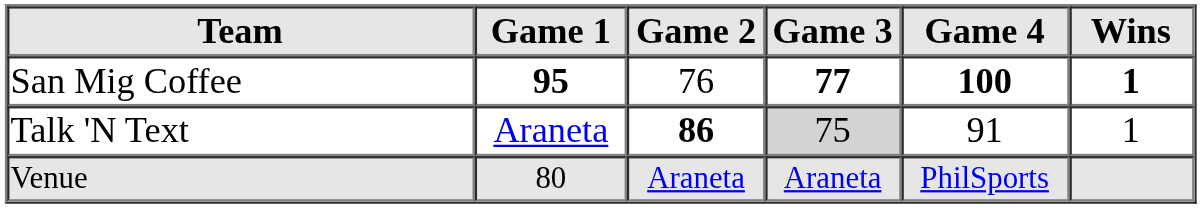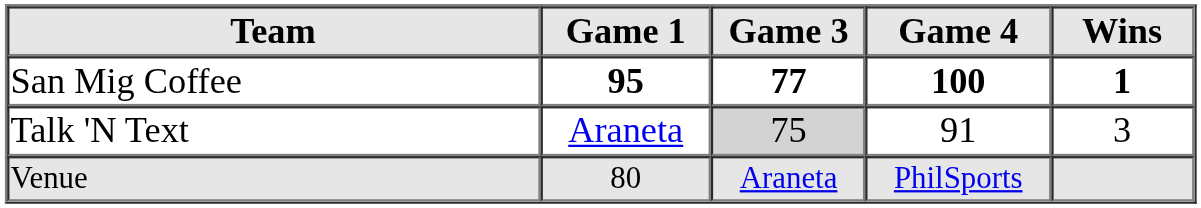- column: Game 2 | 76 | 86 | Araneta
Talk 'N Text | Wins: 1 -> 3
